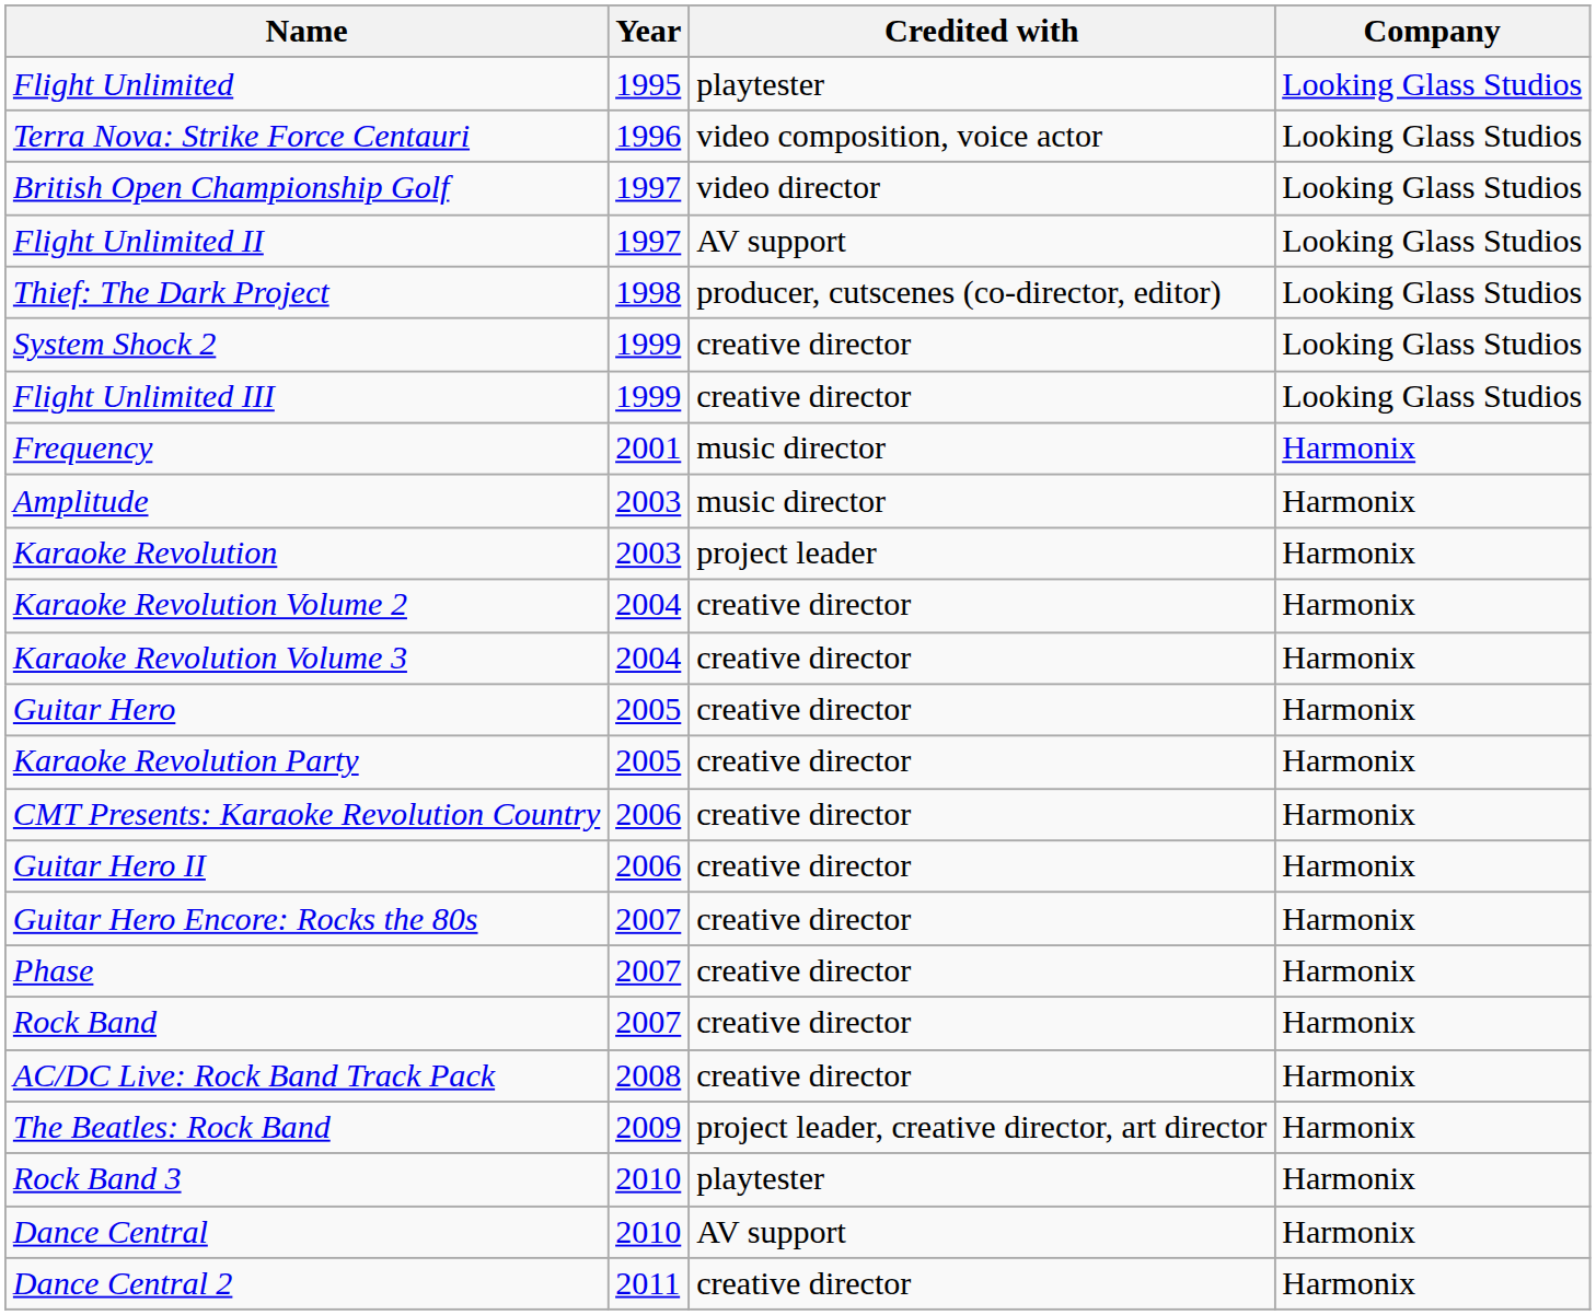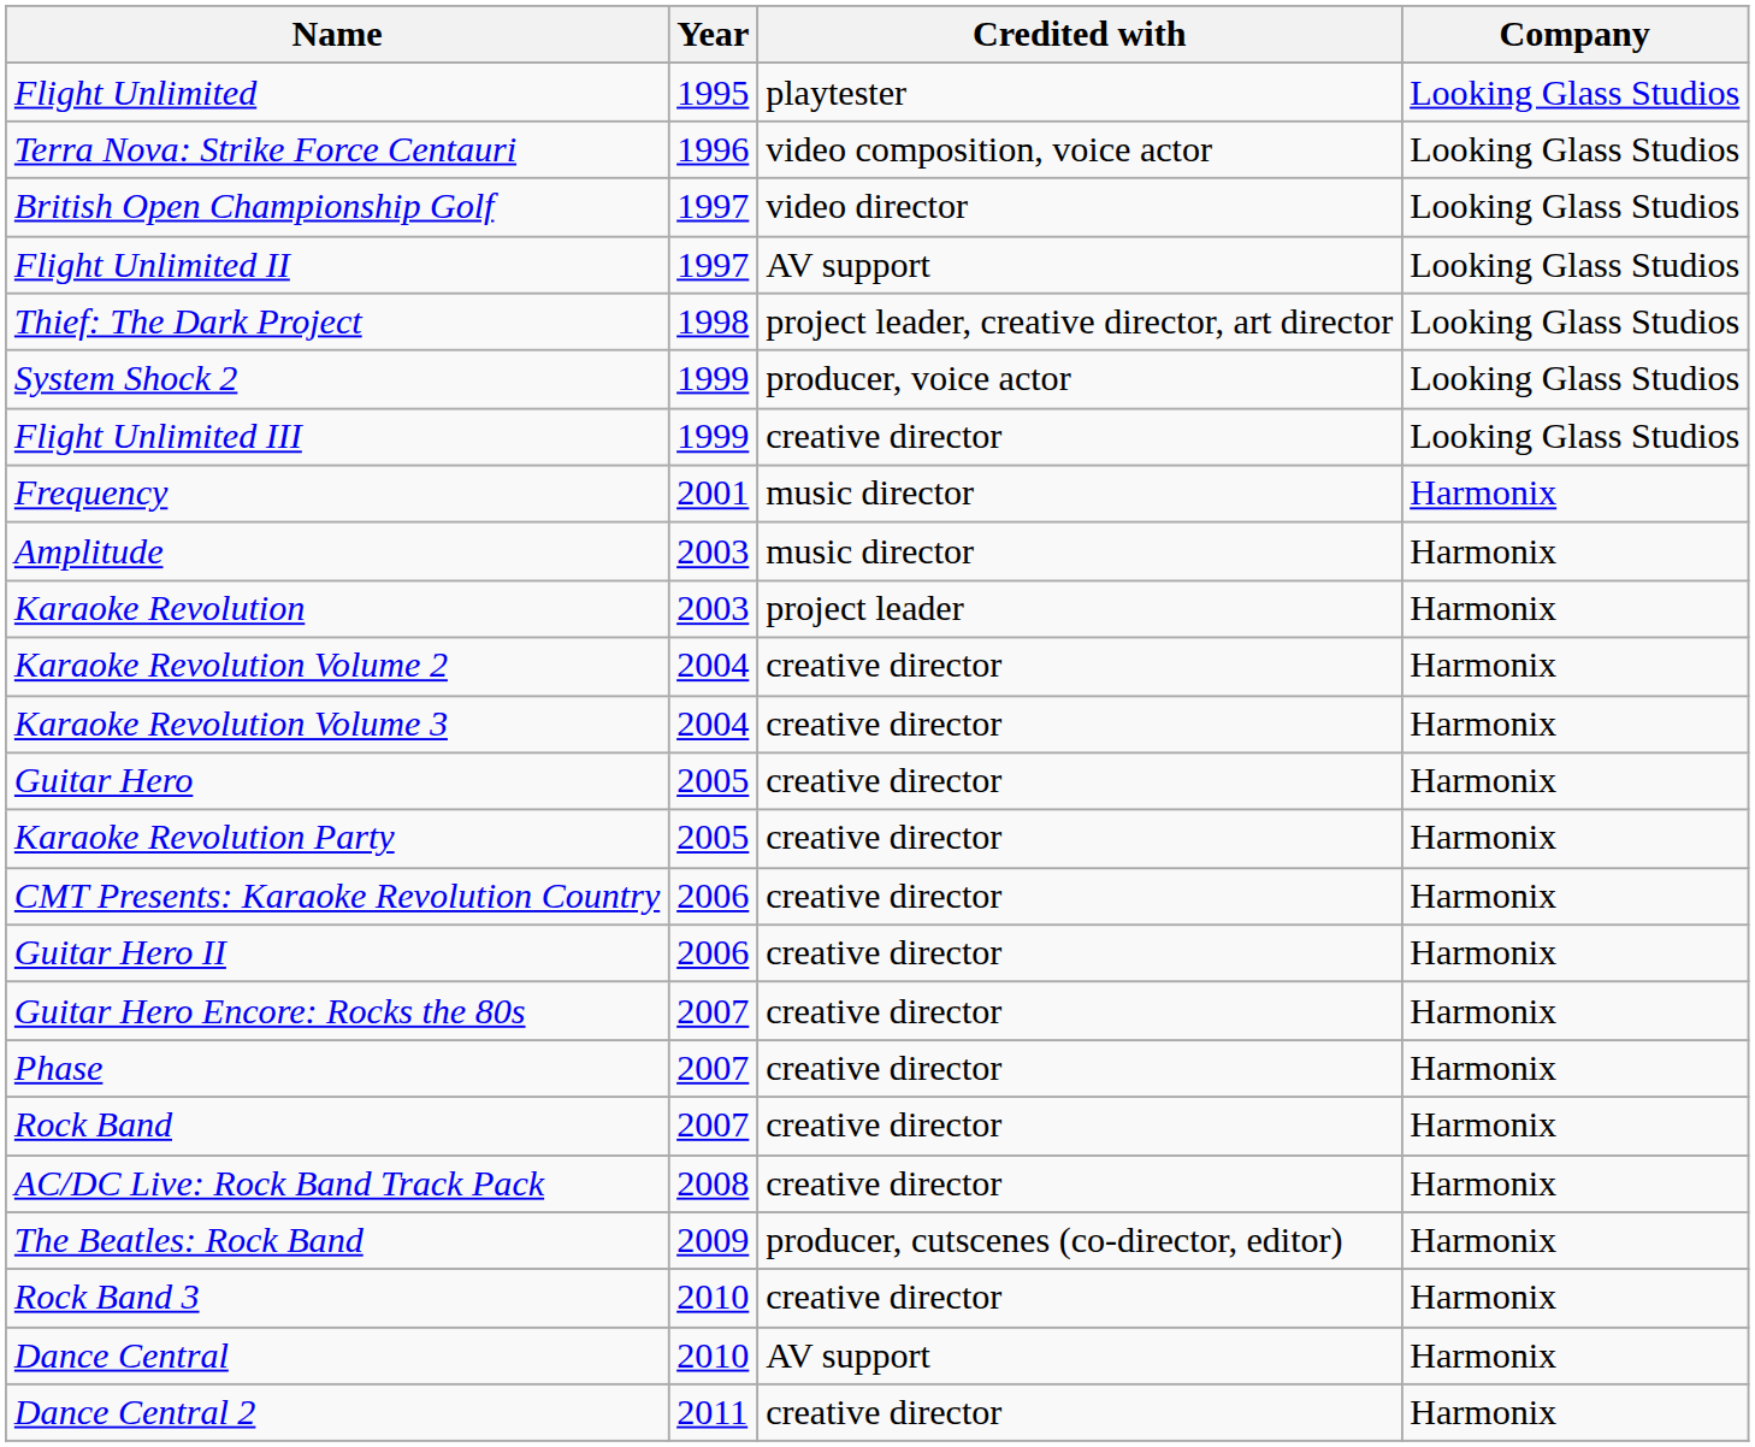Thief: The Dark Project | Credited with: producer, cutscenes (co-director, editor) -> project leader, creative director, art director
System Shock 2 | Credited with: creative director -> producer, voice actor
The Beatles: Rock Band | Credited with: project leader, creative director, art director -> producer, cutscenes (co-director, editor)
Rock Band 3 | Credited with: playtester -> creative director
